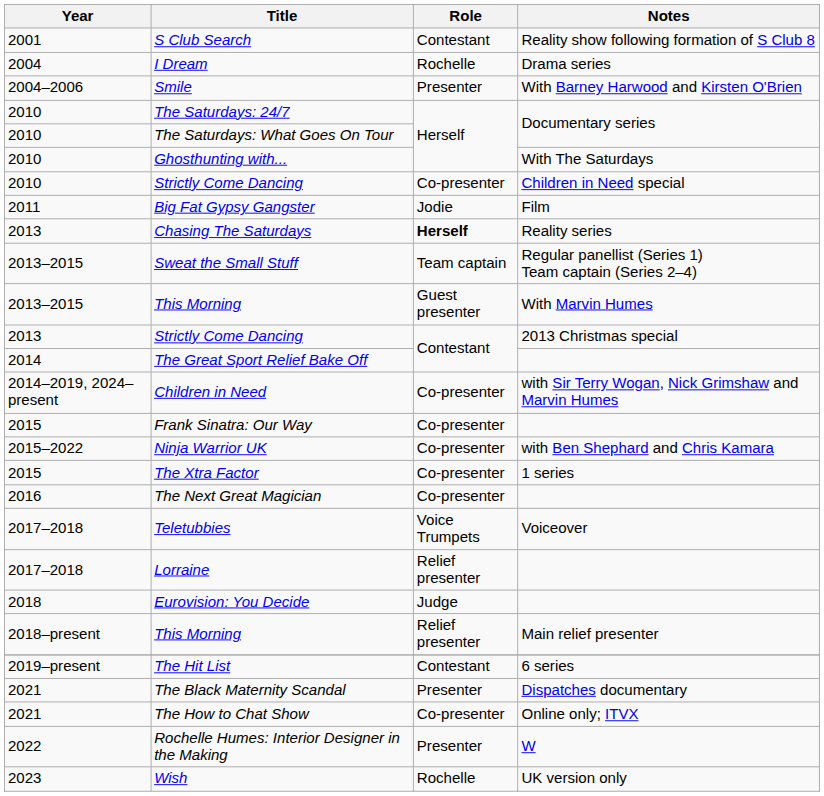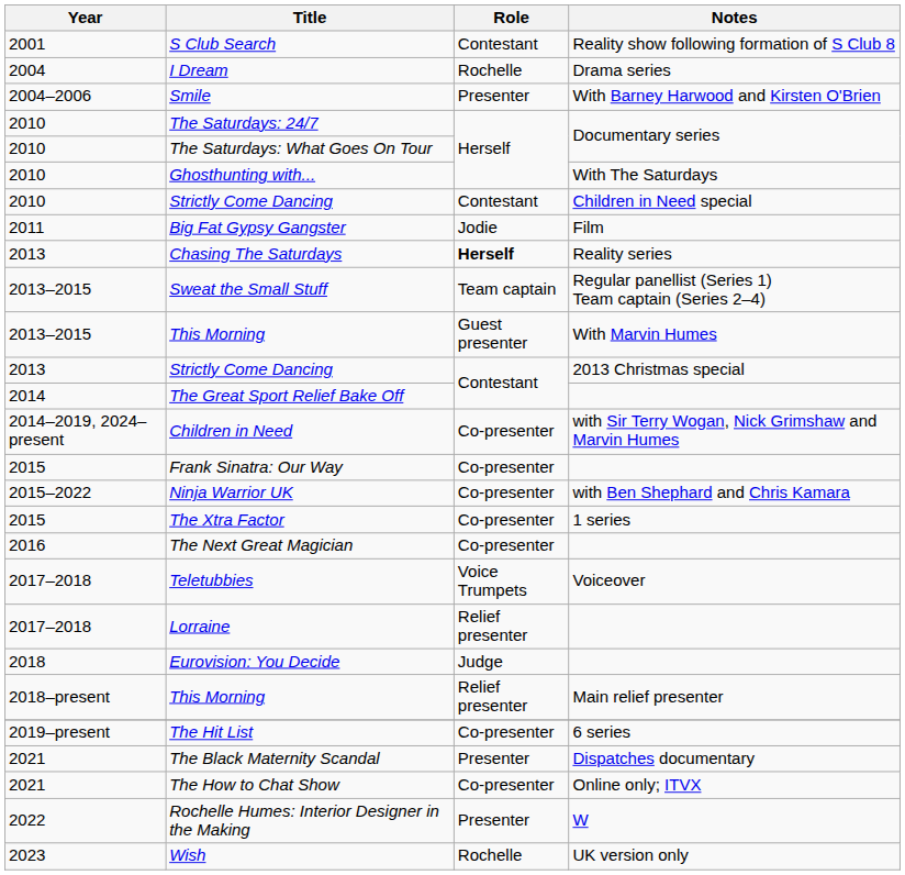Strictly Come Dancing / Children in Need special | Role: Co-presenter -> Contestant
The Hit List | Role: Contestant -> Co-presenter
